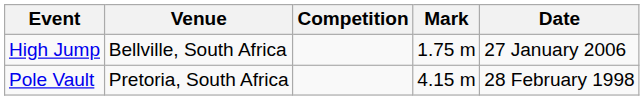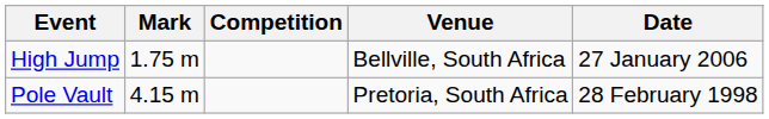columns swapped: Mark <-> Venue
